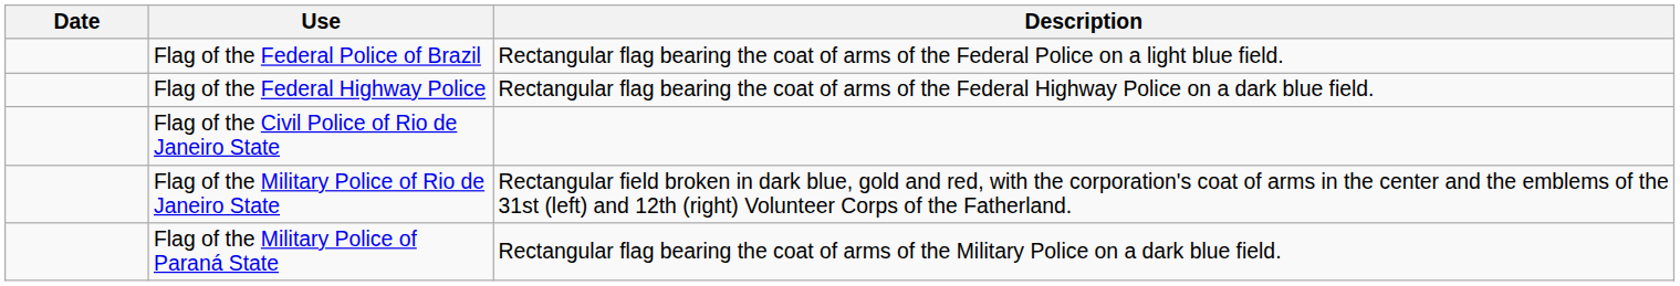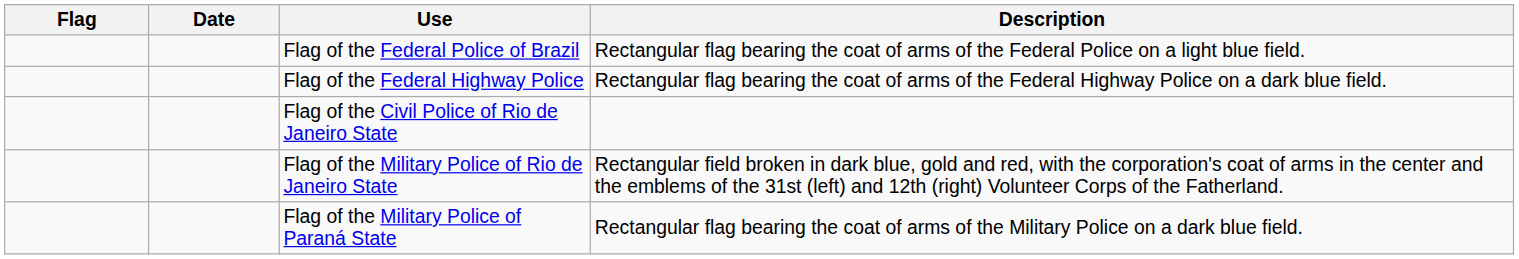+ column: Flag
